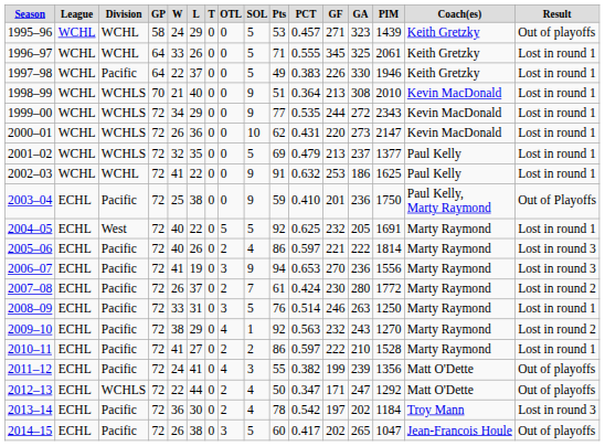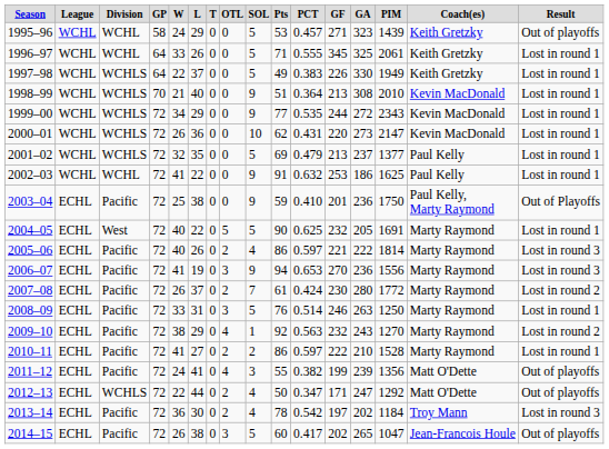1997–98 | column 3: Pacific -> WCHLS
1997–98 | column 14: 1946 -> 1949
2004–05 | column 10: 92 -> 90
